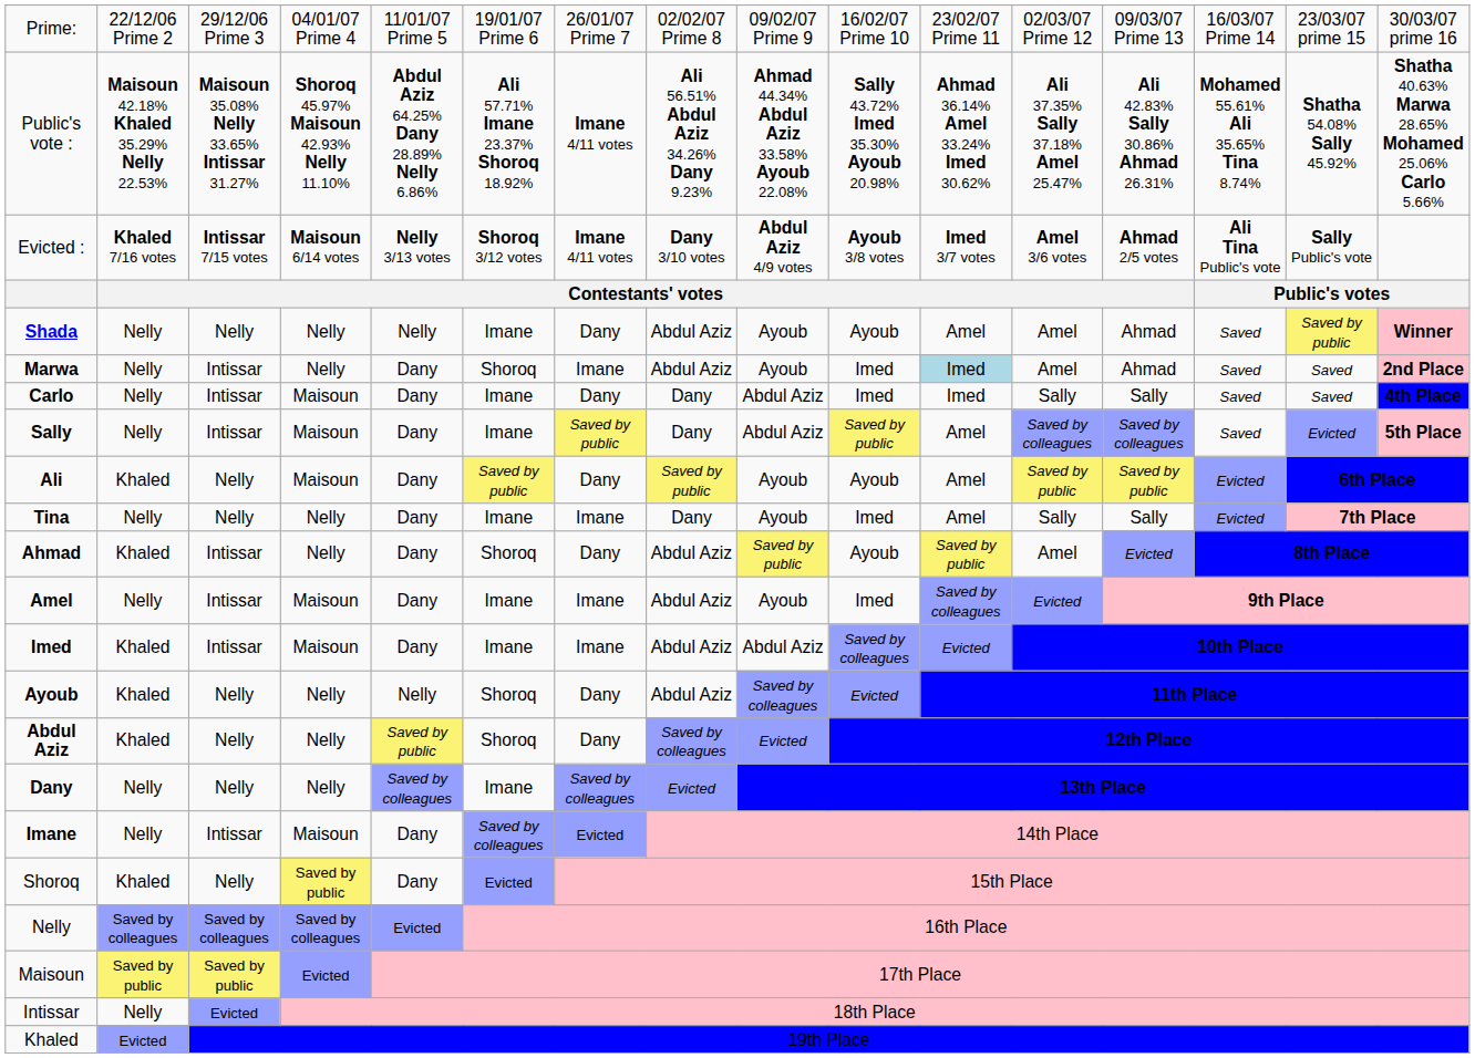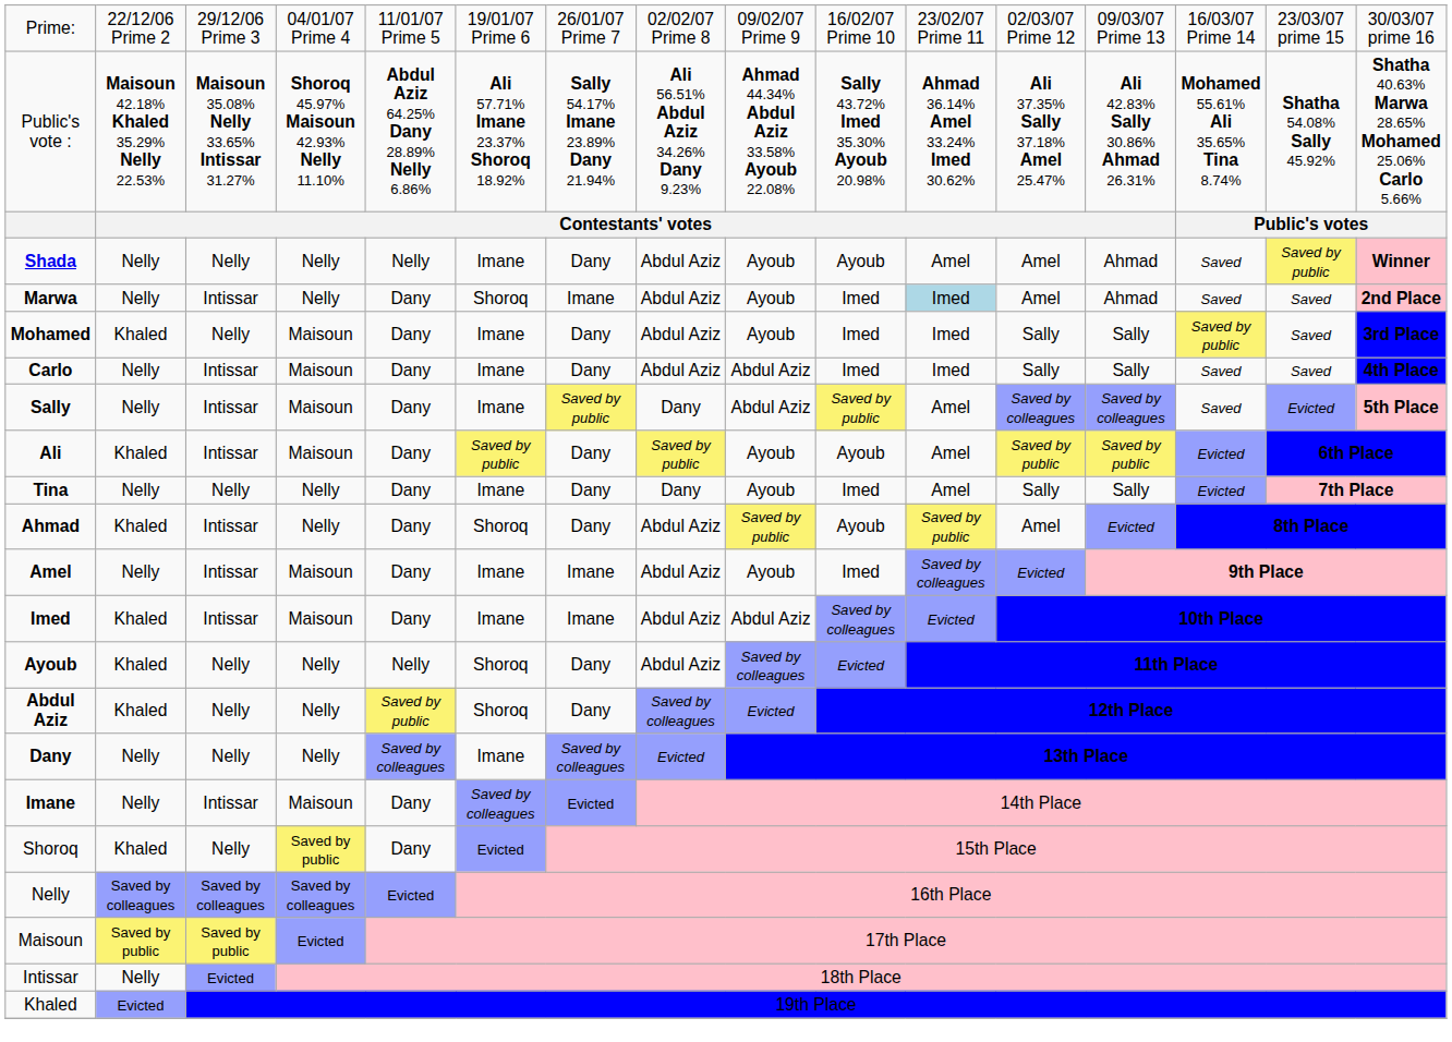Public's vote : | column 7: Imane 4/11 votes -> Sally 54.17% Imane 23.89% Dany 21.94%
- row: Evicted : | Khaled 7/16 votes | Intissar 7/15 votes | Maisoun 6/14 votes | Nelly 3/13 votes | Shoroq 3/12 votes | Imane 4/11 votes | Dany 3/10 votes | Abdul Aziz 4/9 votes | Ayoub 3/8 votes | Imed 3/7 votes | Amel 3/6 votes | Ahmad 2/5 votes | Ali Tina Public's vote | Sally Public's vote
+ row: Mohamed | Khaled | Nelly | Maisoun | Dany | Imane | Dany | Abdul Aziz | Ayoub | Imed | Imed | Sally | Sally | Saved by public | Saved | 3rd Place
Carlo | column 8: Dany -> Abdul Aziz
Ali | column 3: Nelly -> Intissar
Tina | column 7: Imane -> Dany
